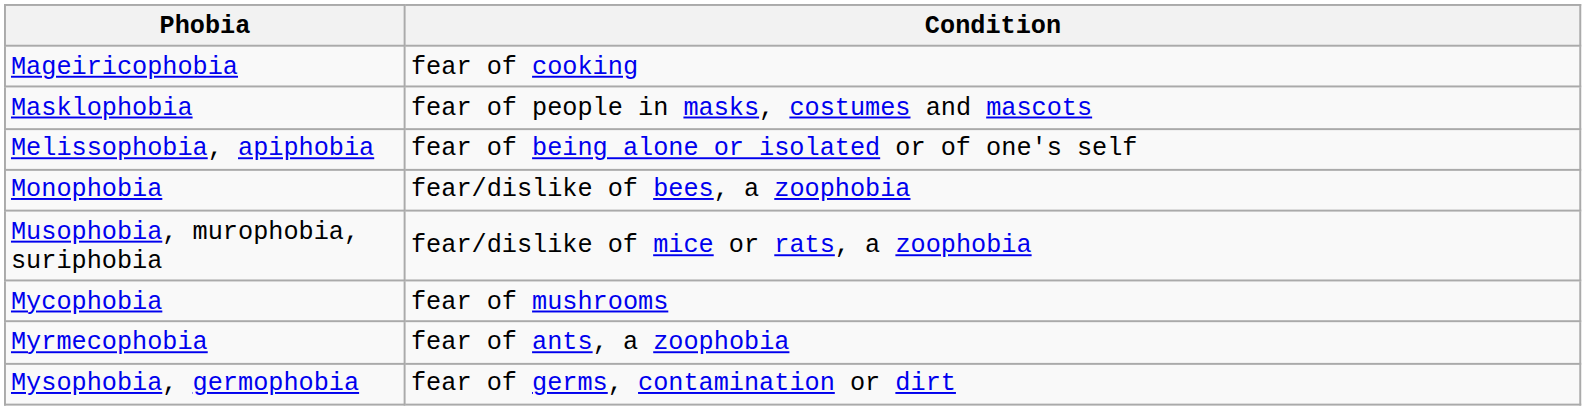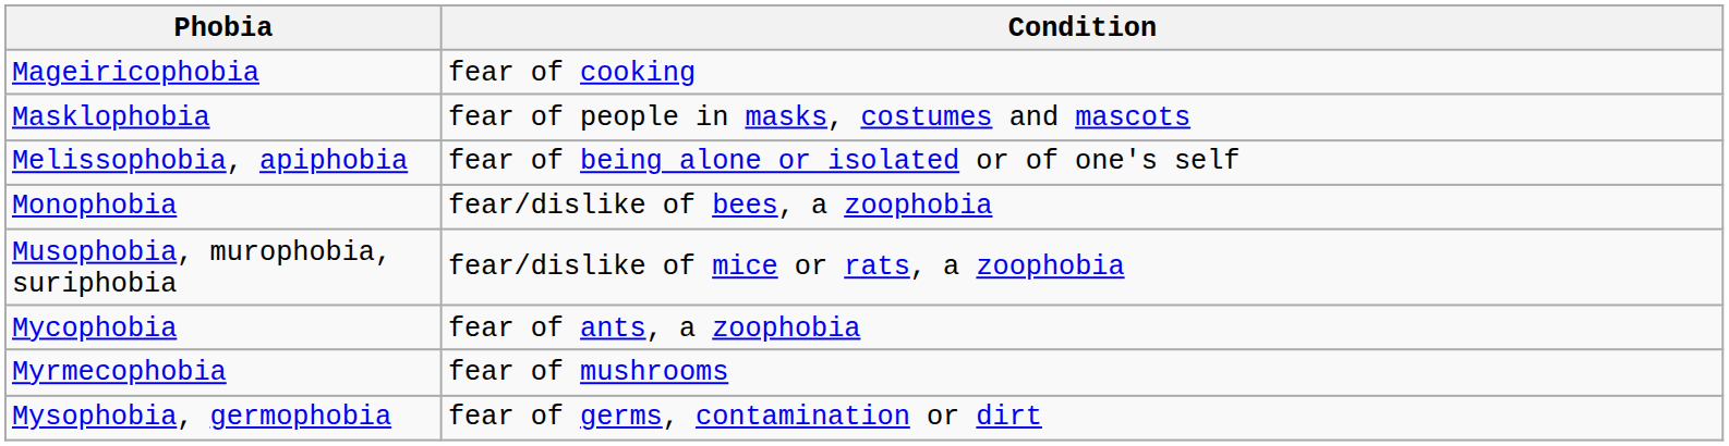Mycophobia | Condition: fear of mushrooms -> fear of ants, a zoophobia
Myrmecophobia | Condition: fear of ants, a zoophobia -> fear of mushrooms
